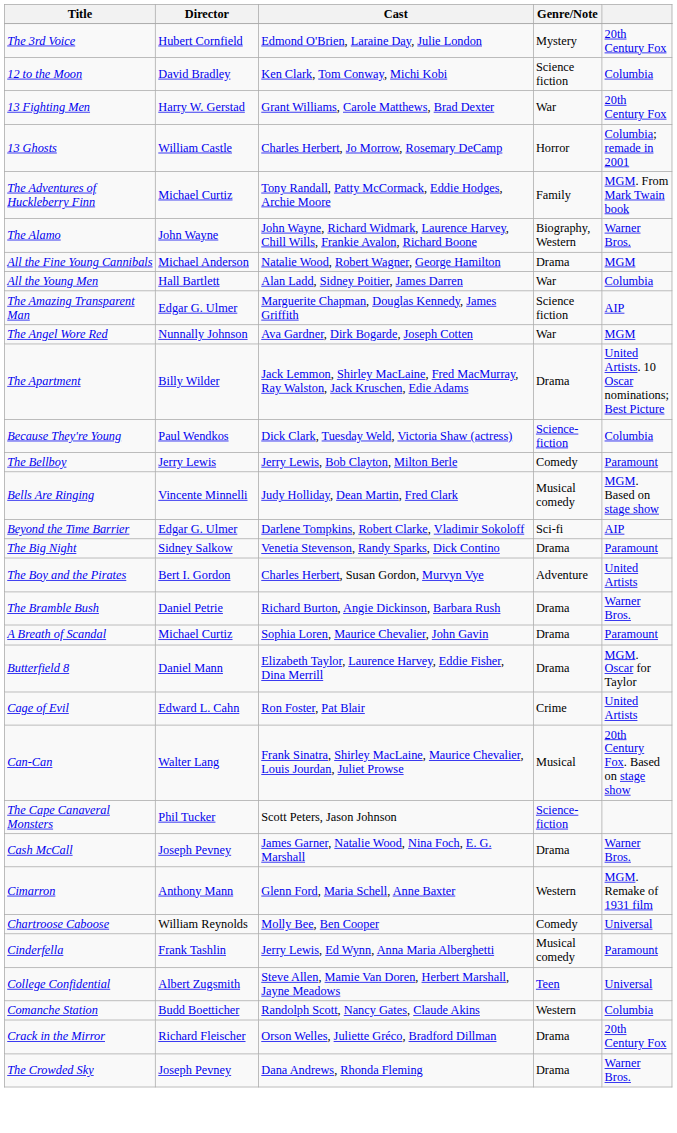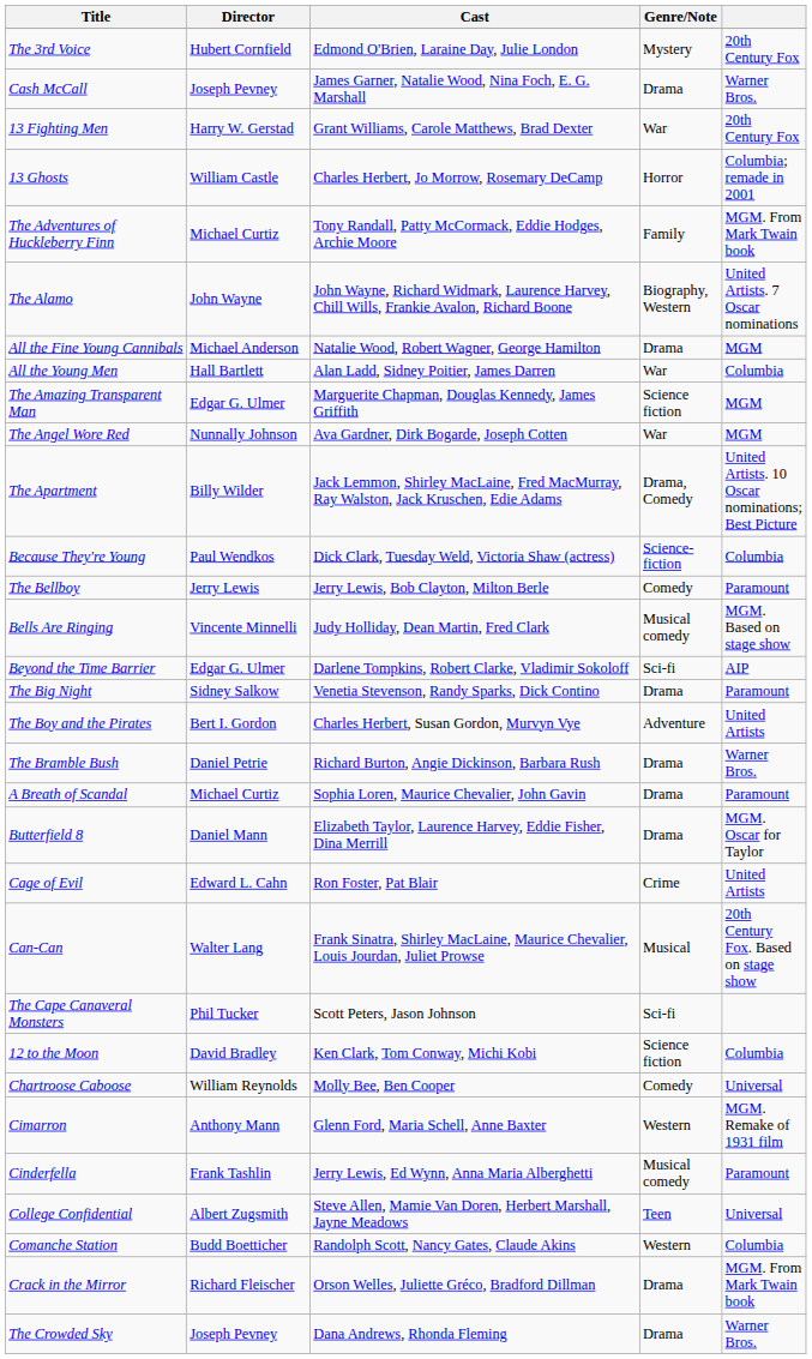rows swapped: 12 to the Moon <-> Cash McCall
The Alamo | column 5: Warner Bros. -> United Artists. 7 Oscar nominations
The Amazing Transparent Man | column 5: AIP -> MGM
The Apartment | Genre/Note: Drama -> Drama, Comedy
The Cape Canaveral Monsters | Genre/Note: Science-fiction -> Sci-fi
rows swapped: Chartroose Caboose <-> Cimarron
Crack in the Mirror | column 5: 20th Century Fox -> MGM. From Mark Twain book
